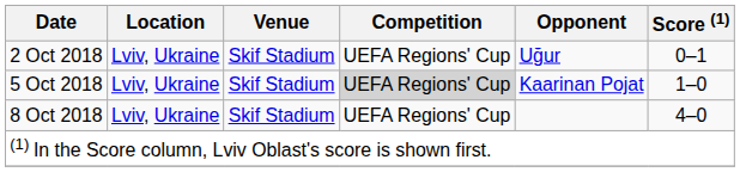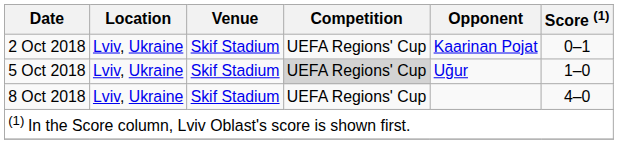2 Oct 2018 | Opponent: Uğur -> Kaarinan Pojat
5 Oct 2018 | Opponent: Kaarinan Pojat -> Uğur
